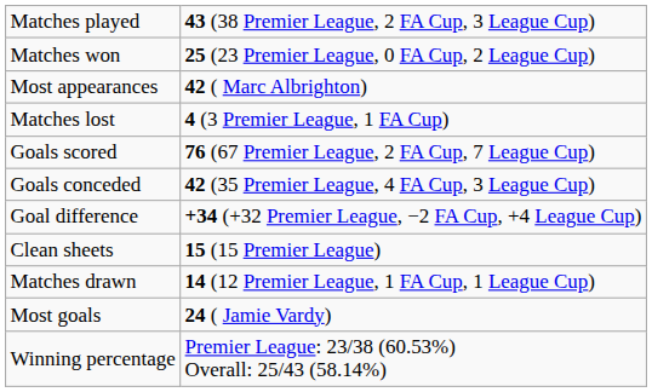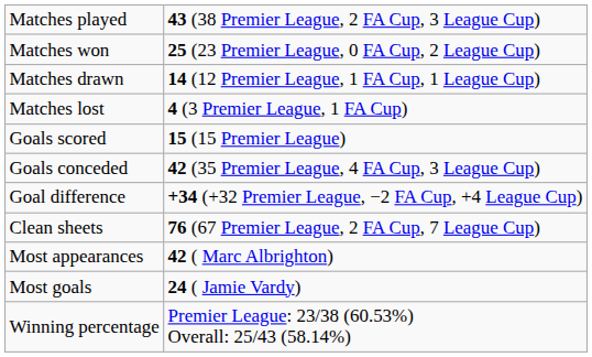rows swapped: Matches drawn <-> Most appearances
Goals scored | column 2: 76 (67 Premier League, 2 FA Cup, 7 League Cup) -> 15 (15 Premier League)
Clean sheets | column 2: 15 (15 Premier League) -> 76 (67 Premier League, 2 FA Cup, 7 League Cup)
